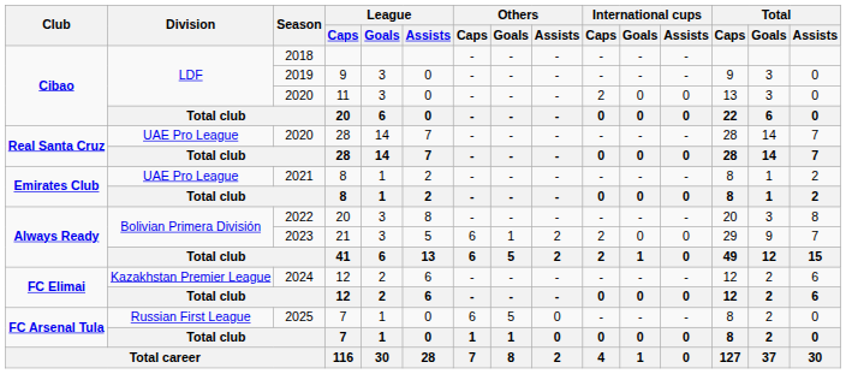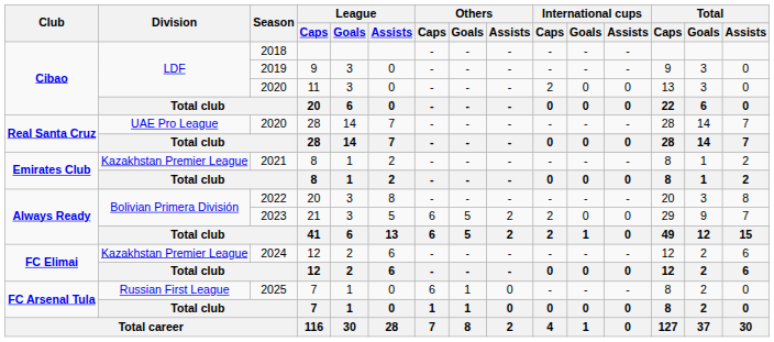2021 / 8 | Division: UAE Pro League -> Kazakhstan Premier League
21 | Others / Goals: 1 -> 5
2025 / 7 | Others / Goals: 5 -> 1
